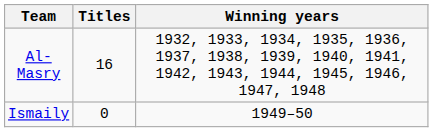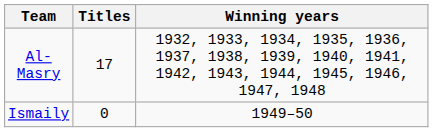Al-Masry | Titles: 16 -> 17
